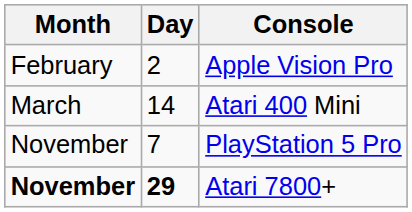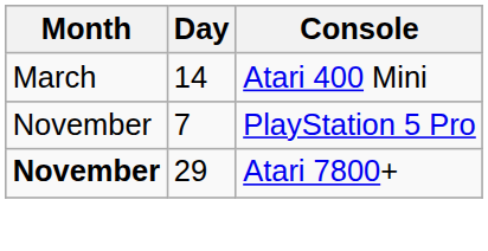- row: February | 2 | Apple Vision Pro
Atari 7800+ | Day: bold -> normal
